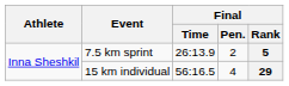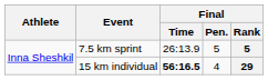7.5 km sprint | Final / Pen.: 2 -> 5
15 km individual | Final / Time: normal -> bold
